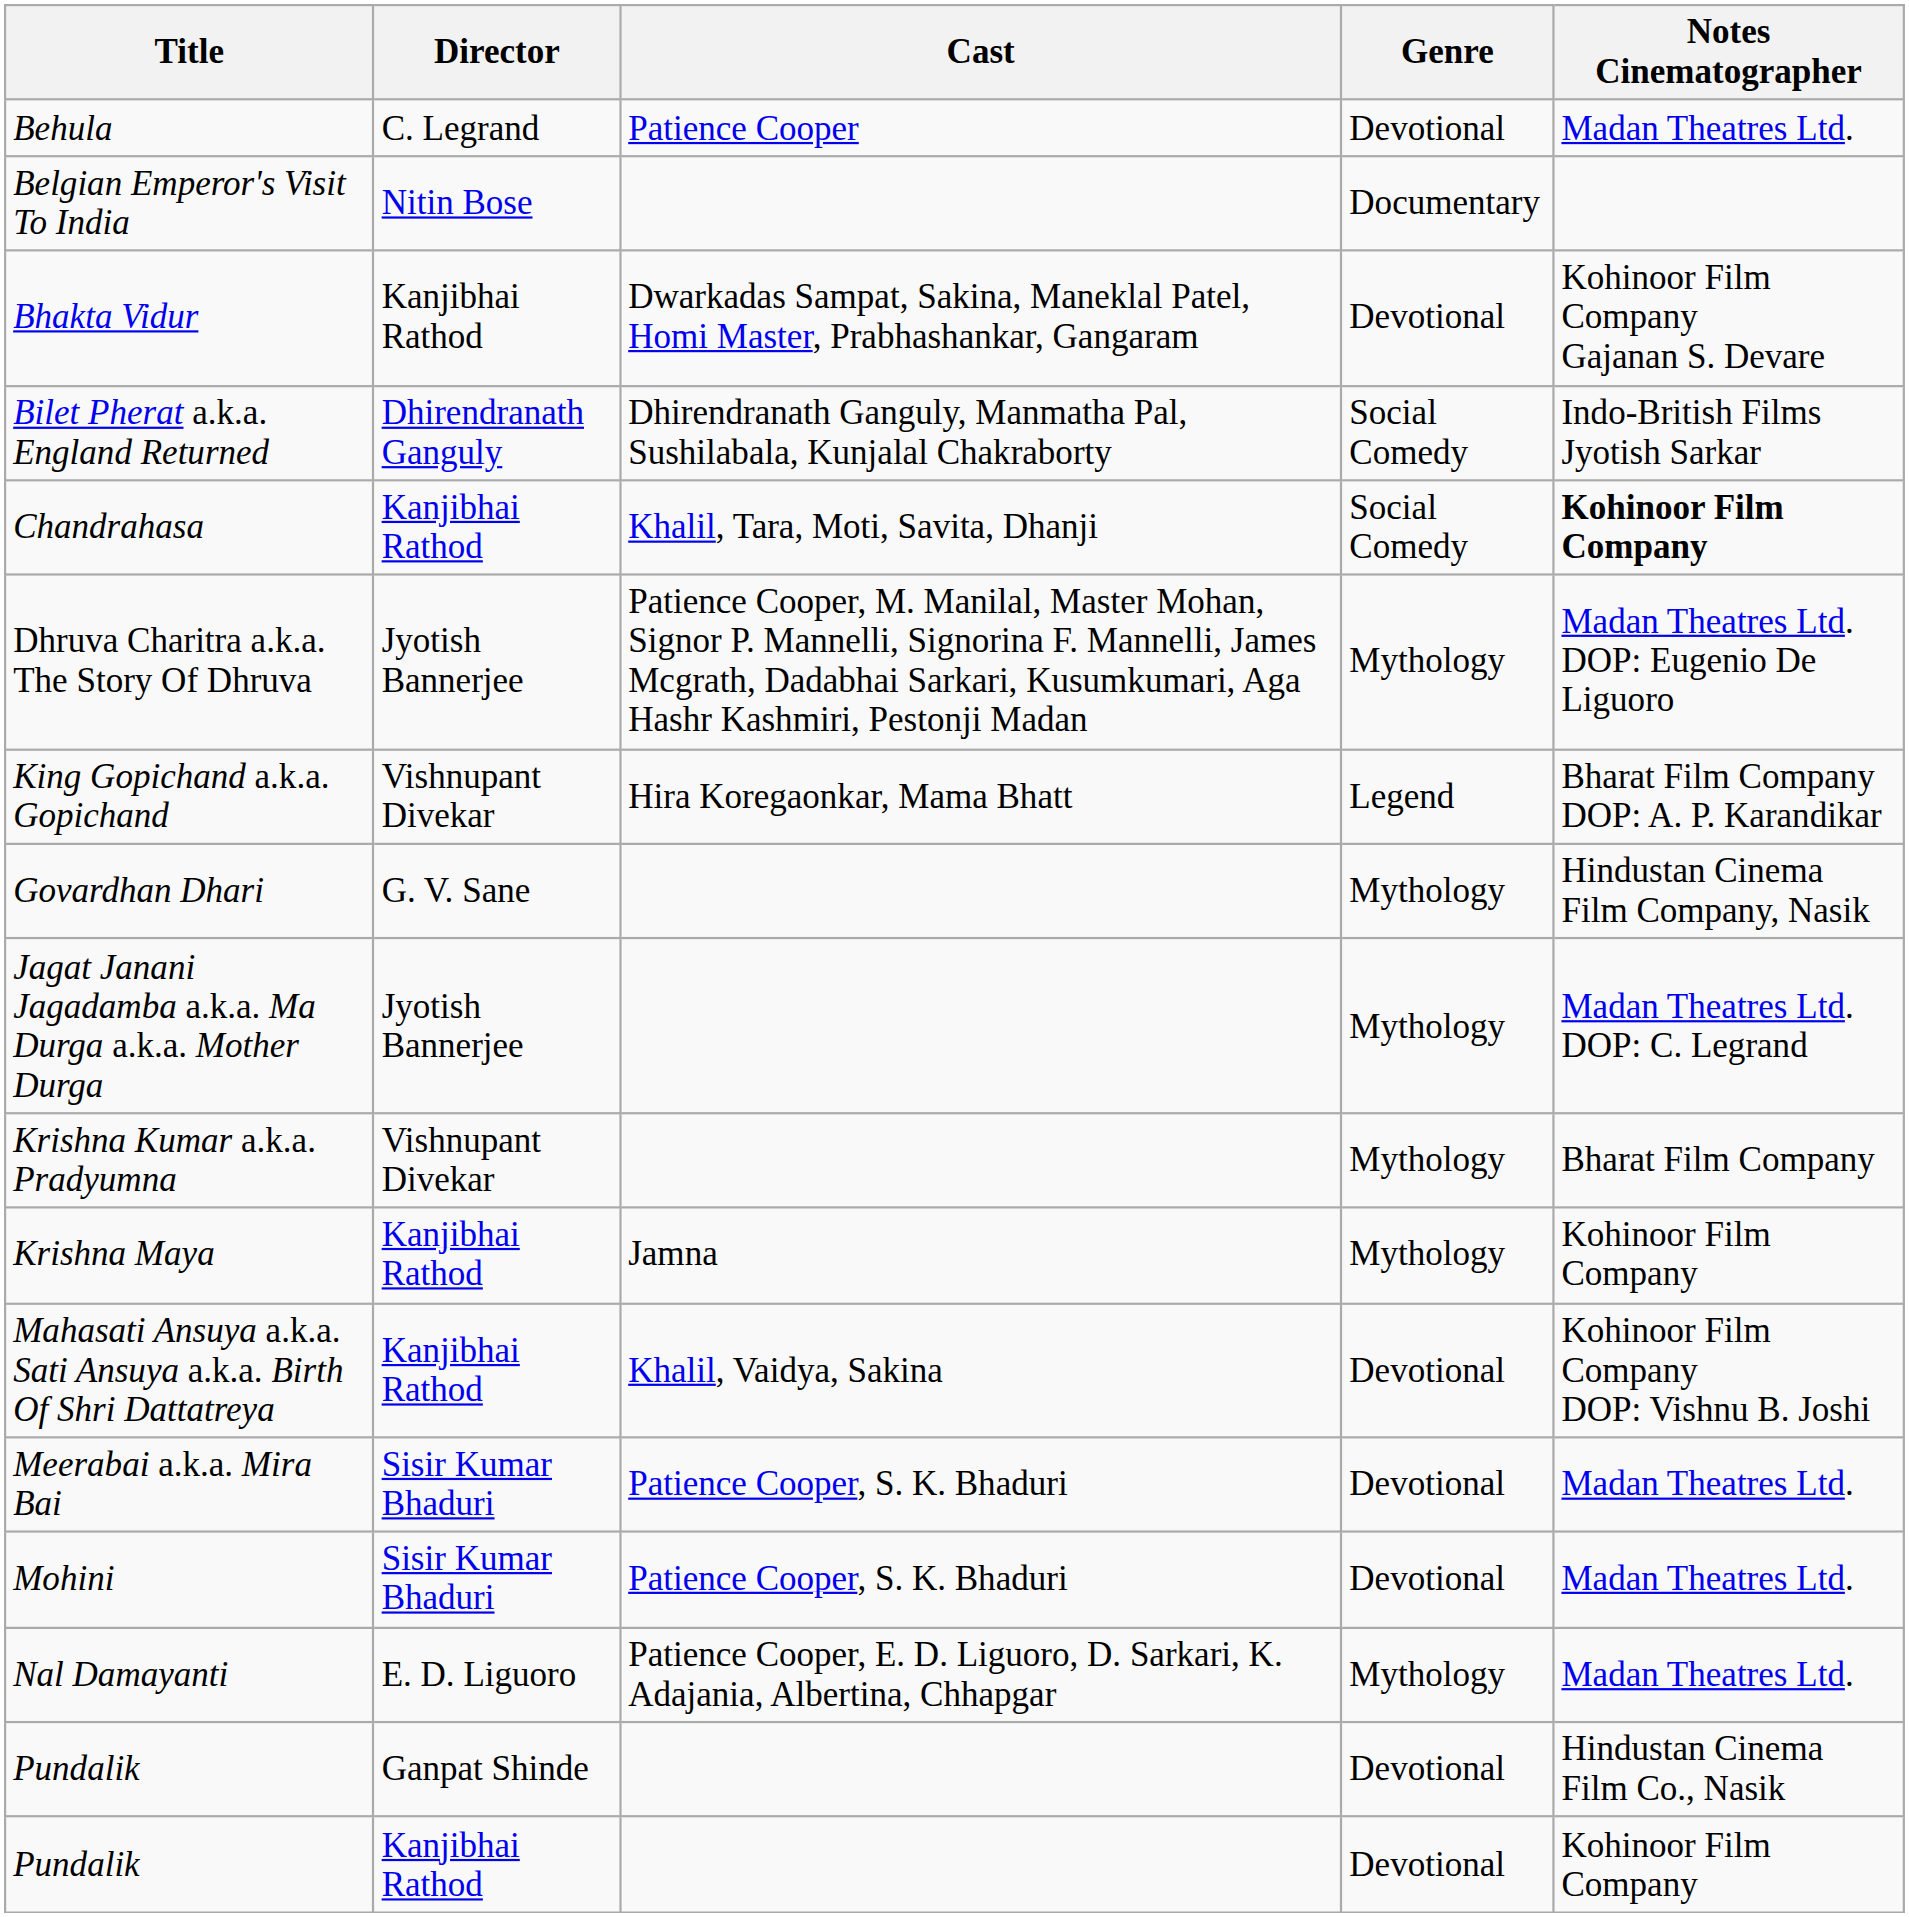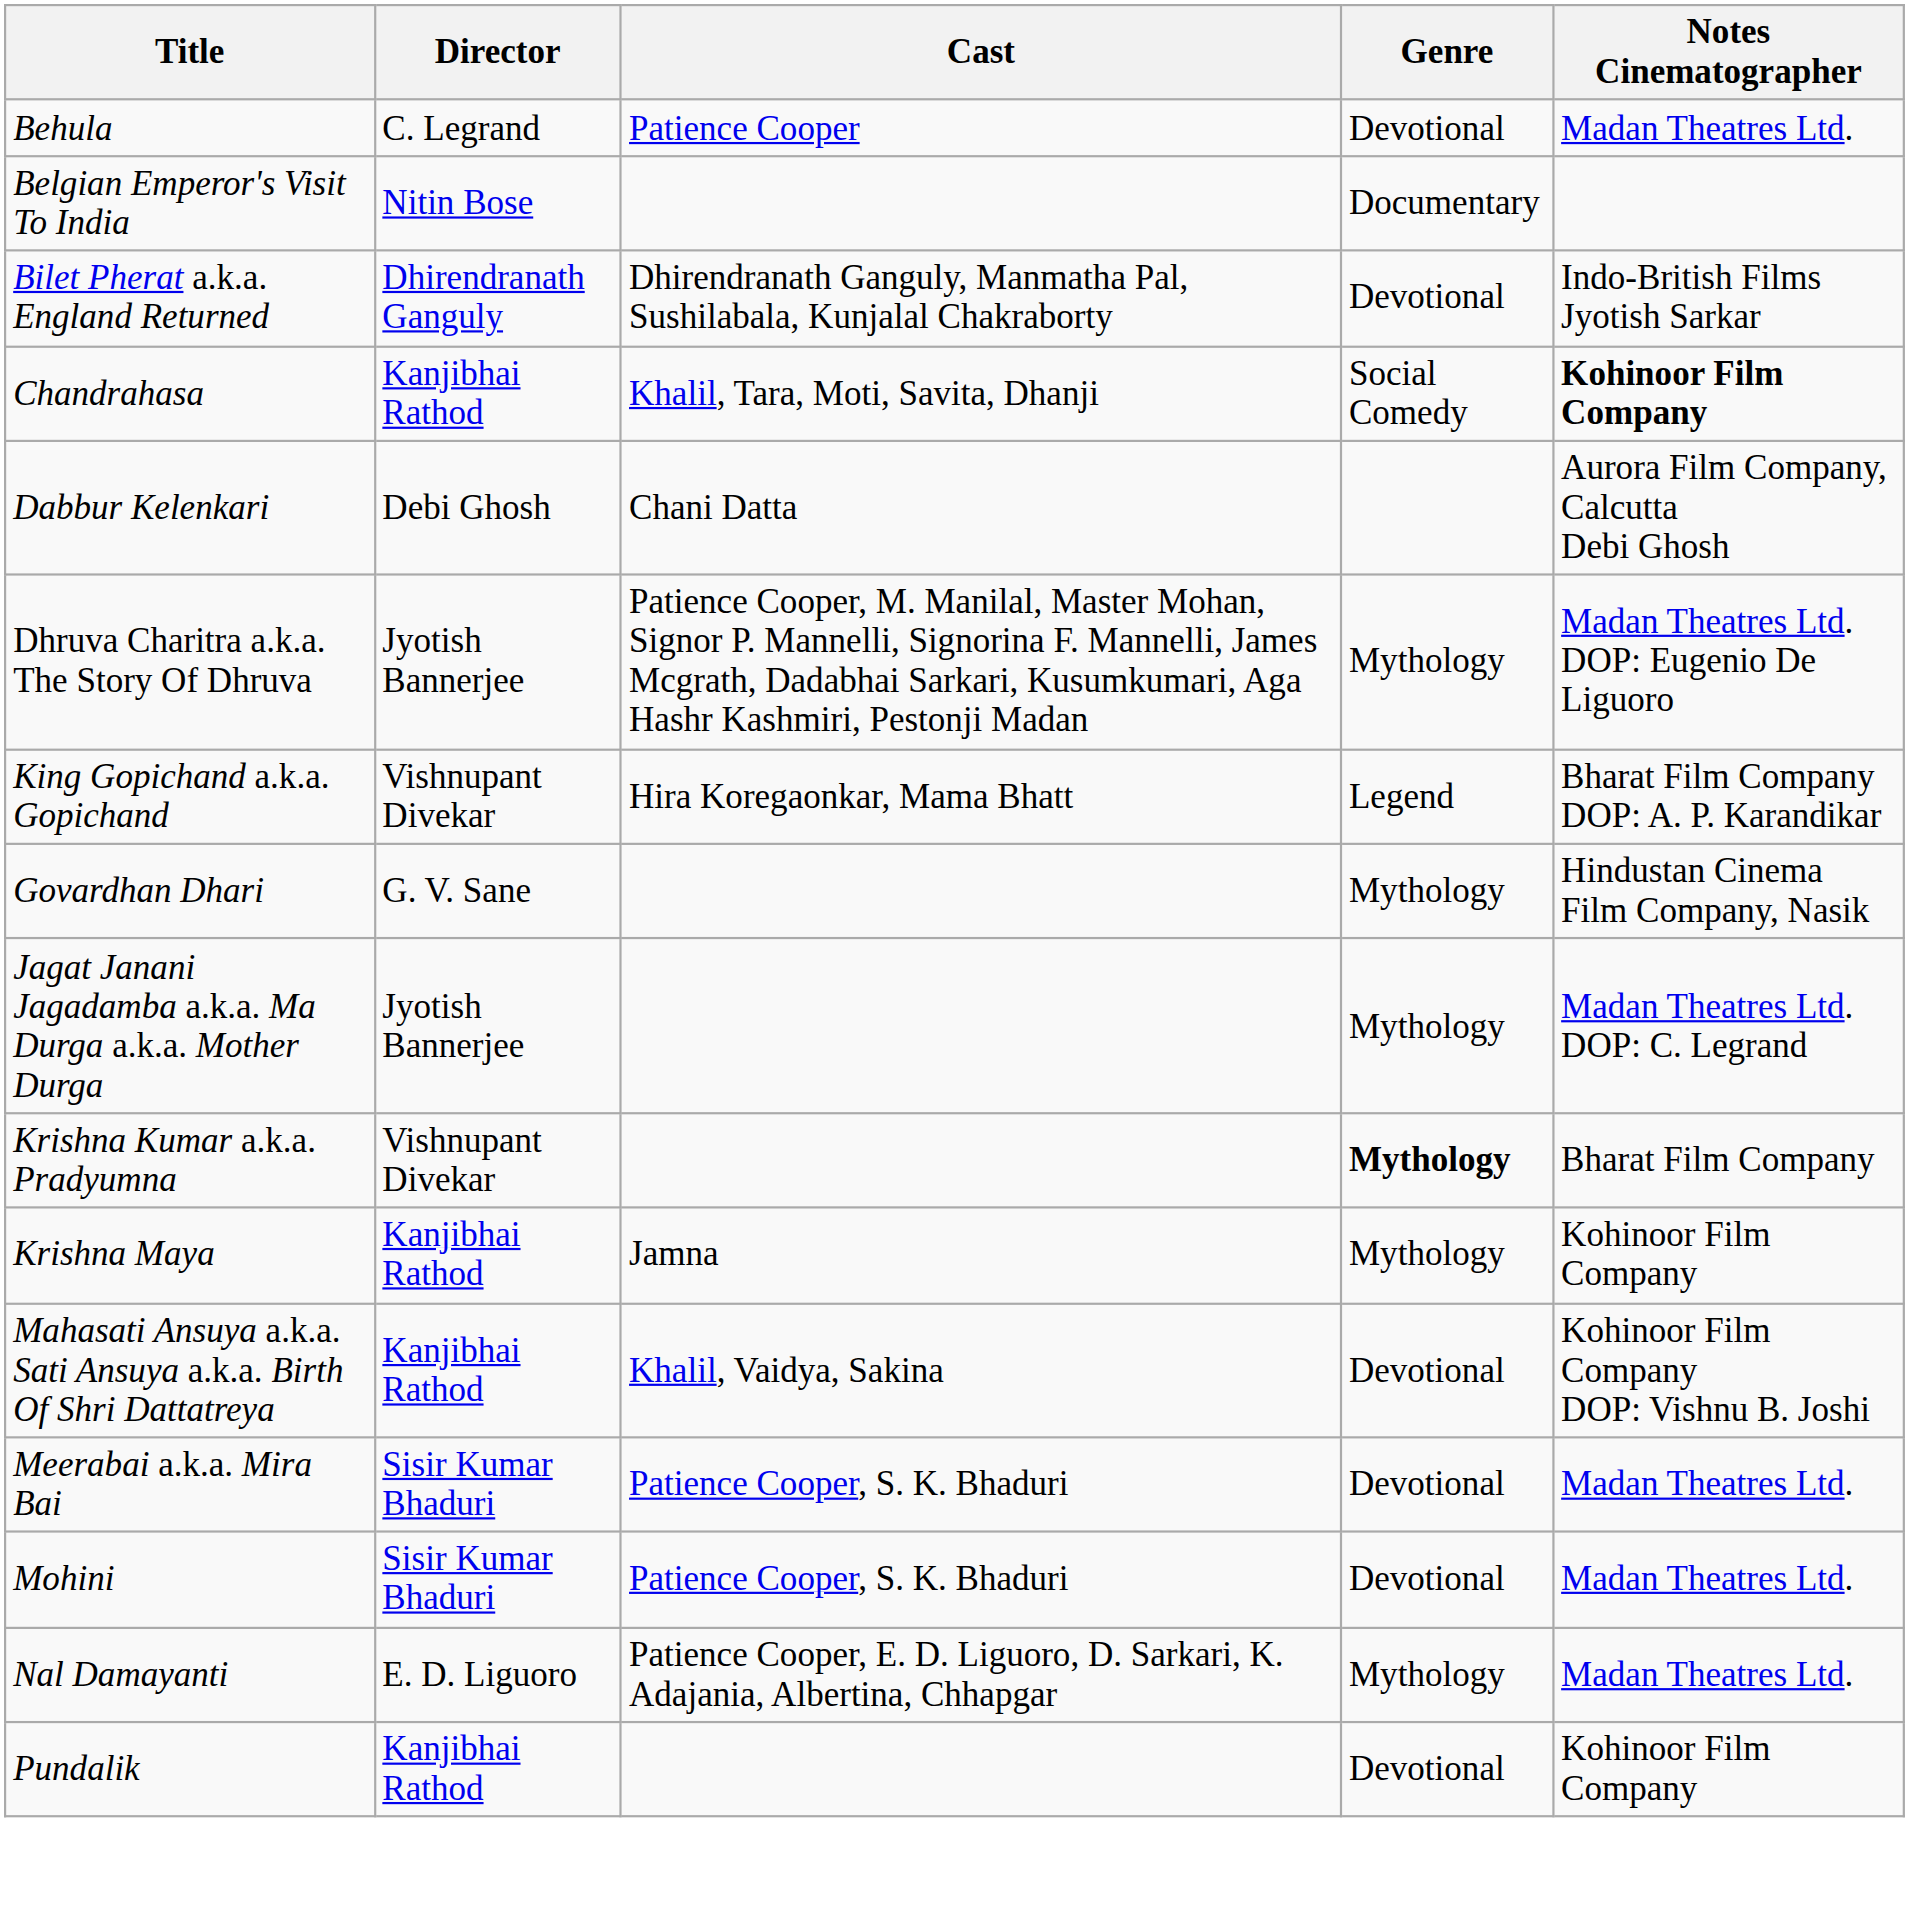- row: Bhakta Vidur | Kanjibhai Rathod | Dwarkadas Sampat, Sakina, Maneklal Patel, Homi Master, Prabhashankar, Gangaram | Devotional | Kohinoor Film Company Gajanan S. Devare
Bilet Pherat a.k.a. England Returned | Genre: Social Comedy -> Devotional
+ row: Dabbur Kelenkari | Debi Ghosh | Chani Datta | Aurora Film Company, Calcutta Debi Ghosh
Krishna Kumar a.k.a. Pradyumna | Genre: normal -> bold
- row: Pundalik | Ganpat Shinde | Devotional | Hindustan Cinema Film Co., Nasik
